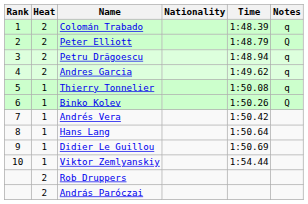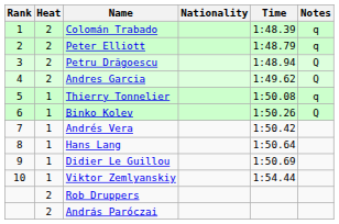Peter Elliott | Notes: Q -> q
Petru Drăgoescu | Notes: q -> Q
Andres Garcia | Notes: q -> Q
